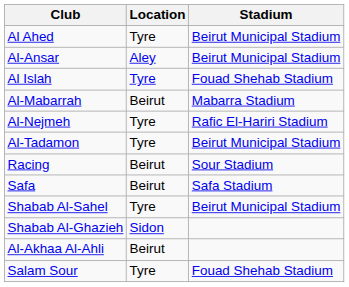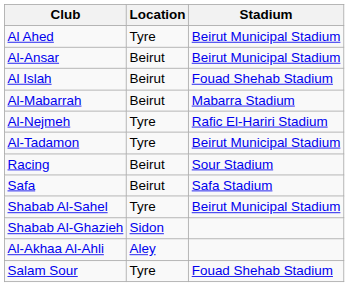Al-Ansar | Location: Aley -> Beirut
Al Islah | Location: Tyre -> Beirut
Al-Akhaa Al-Ahli | Location: Beirut -> Aley
